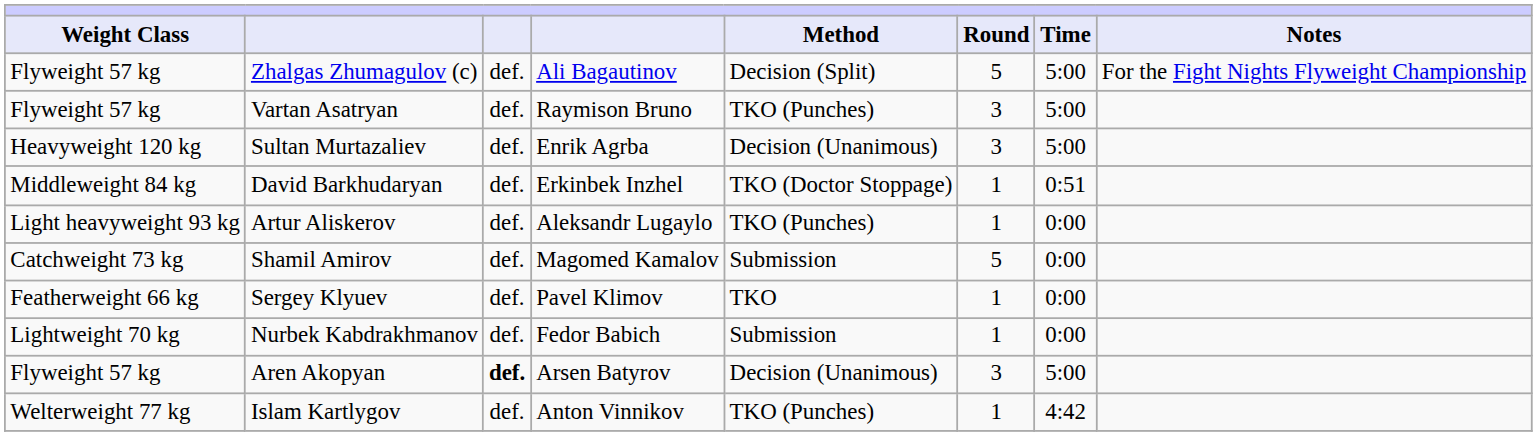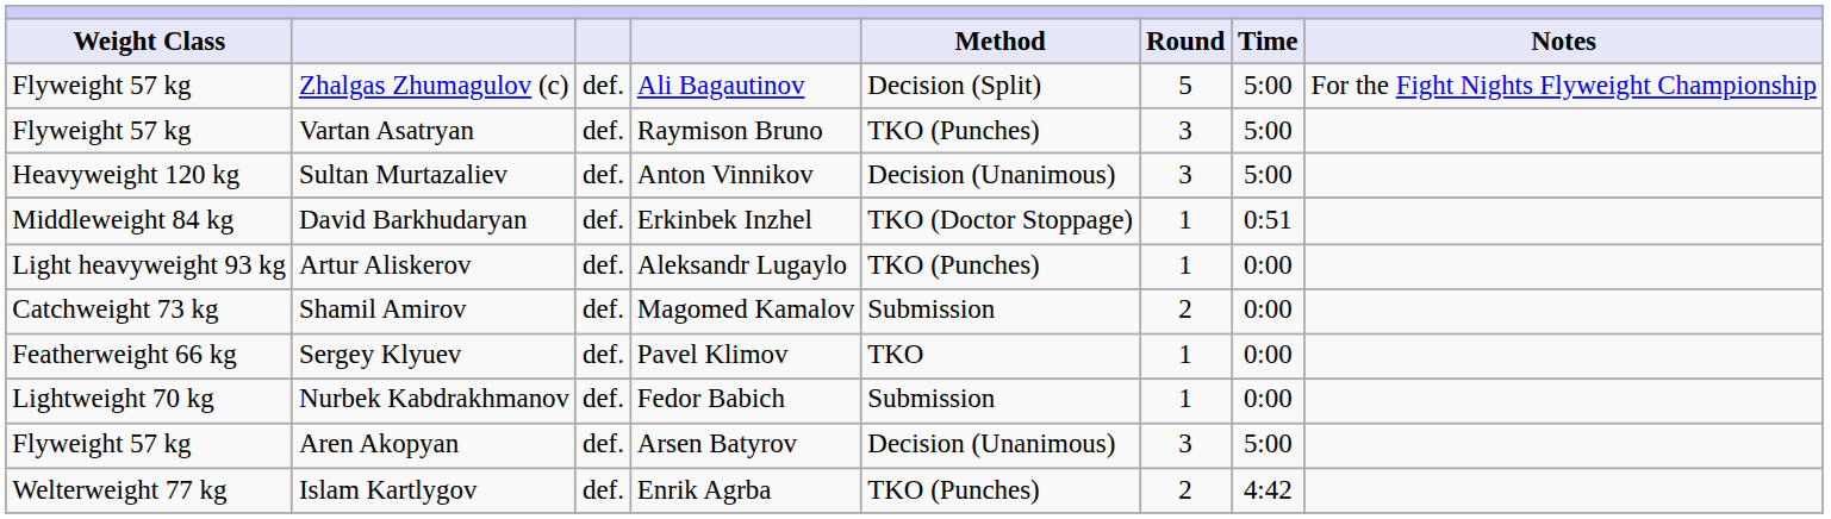Sultan Murtazaliev | column 4: Enrik Agrba -> Anton Vinnikov
Shamil Amirov | Round: 5 -> 2
Aren Akopyan | column 3: bold -> normal
Islam Kartlygov | column 4: Anton Vinnikov -> Enrik Agrba
Islam Kartlygov | Round: 1 -> 2
